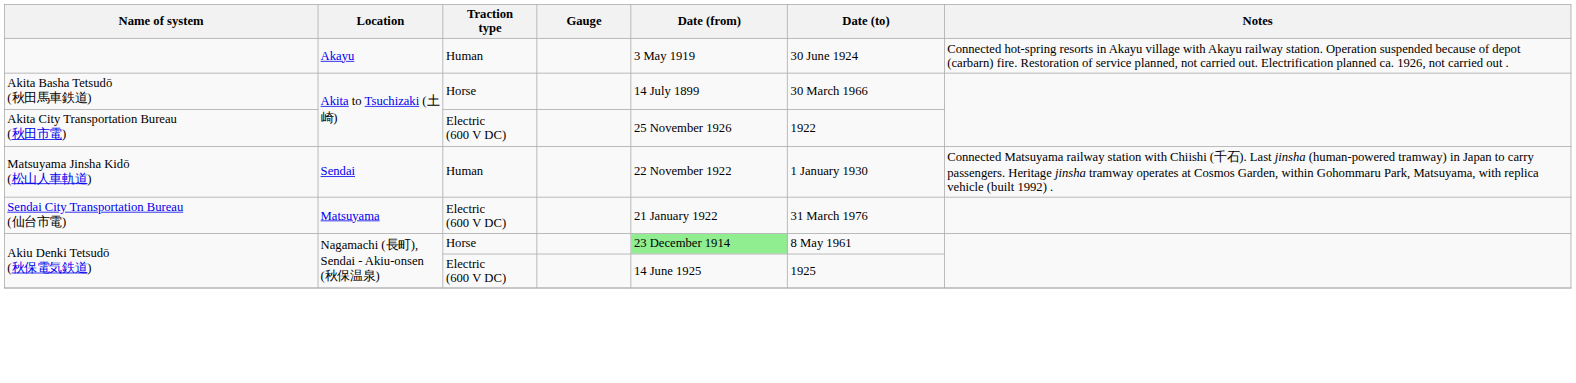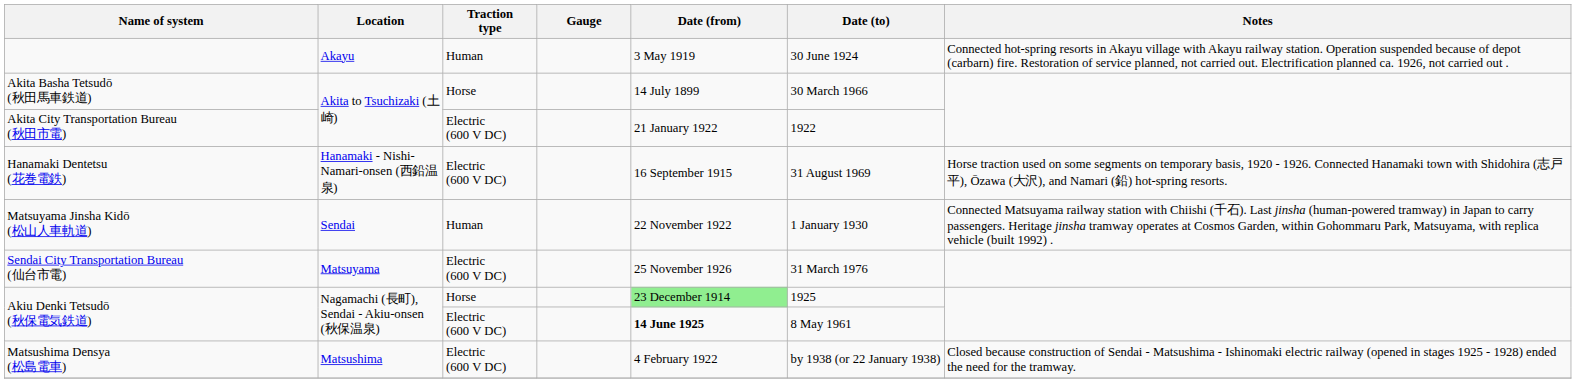Akita City Transportation Bureau (秋田市電) | Date (from): 25 November 1926 -> 21 January 1922
+ row: Hanamaki Dentetsu (花巻電鉄) | Hanamaki - Nishi-Namari-onsen (西鉛温泉) | Electric (600 V DC) | 16 September 1915 | 31 August 1969 | Horse traction used on some segments on temporary basis, 1920 - 1926. Connected Hanamaki town with Shidohira (志戸平), Ōzawa (大沢), and Namari (鉛) hot-spring resorts.
Sendai City Transportation Bureau (仙台市電) | Date (from): 21 January 1922 -> 25 November 1926
Akiu Denki Tetsudō (秋保電気鉄道) / Horse | Date (to): 8 May 1961 -> 1925
Akiu Denki Tetsudō (秋保電気鉄道) / Electric (600 V DC) | Date (from): normal -> bold
Akiu Denki Tetsudō (秋保電気鉄道) / Electric (600 V DC) | Date (to): 1925 -> 8 May 1961
+ row: Matsushima Densya (松島電車) | Matsushima | Electric (600 V DC) | 4 February 1922 | by 1938 (or 22 January 1938) | Closed because construction of Sendai - Matsushima - Ishinomaki electric railway (opened in stages 1925 - 1928) ended the need for the tramway.
